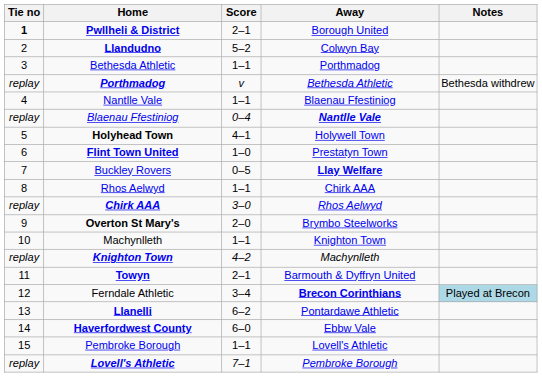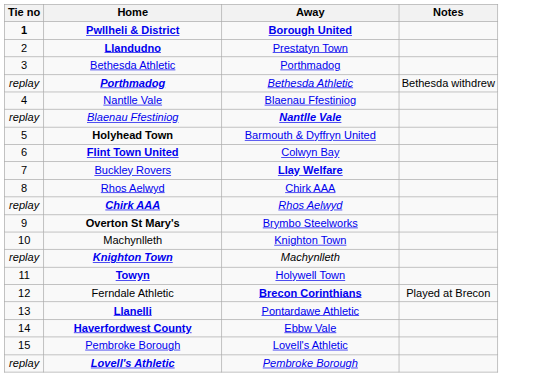- column: Score | 2–1 | 5–2 | 1–1 | v | 1–1 | 0–4 | 4–1 | 1–0 | 0–5 | 1–1 | 3–0 | 2–0 | 1–1 | 4–2 | 2–1 | 3–4 | 6–2 | 6–0 | 1–1 | 7–1
Pwllheli & District | Away: normal -> bold
Llandudno | Away: Colwyn Bay -> Prestatyn Town
Holyhead Town | Away: Holywell Town -> Barmouth & Dyffryn United
Flint Town United | Away: Prestatyn Town -> Colwyn Bay
Towyn | Away: Barmouth & Dyffryn United -> Holywell Town
Ferndale Athletic | Notes: lightblue background -> no background
